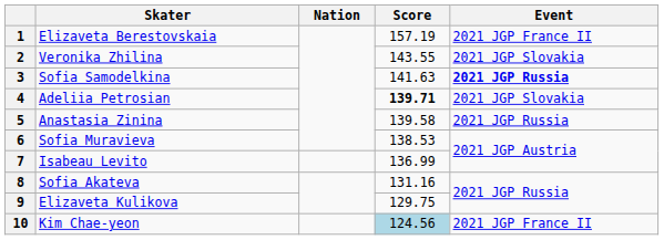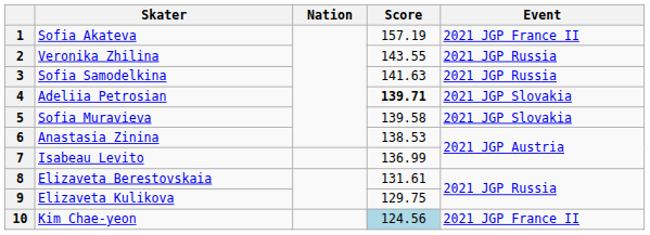1 | Skater: Elizaveta Berestovskaia -> Sofia Akateva
2 | Event: 2021 JGP Slovakia -> 2021 JGP Russia
3 | Event: bold -> normal
5 | Skater: Anastasia Zinina -> Sofia Muravieva
5 | Event: 2021 JGP Russia -> 2021 JGP Slovakia
6 | Skater: Sofia Muravieva -> Anastasia Zinina
8 | Skater: Sofia Akateva -> Elizaveta Berestovskaia
8 | Score: 131.16 -> 131.61
